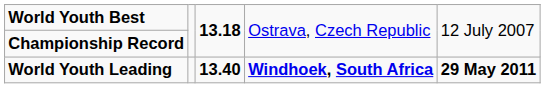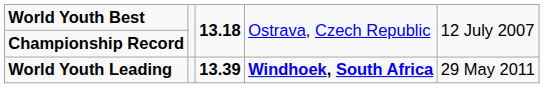World Youth Leading | column 3: 13.40 -> 13.39
World Youth Leading | column 5: bold -> normal
